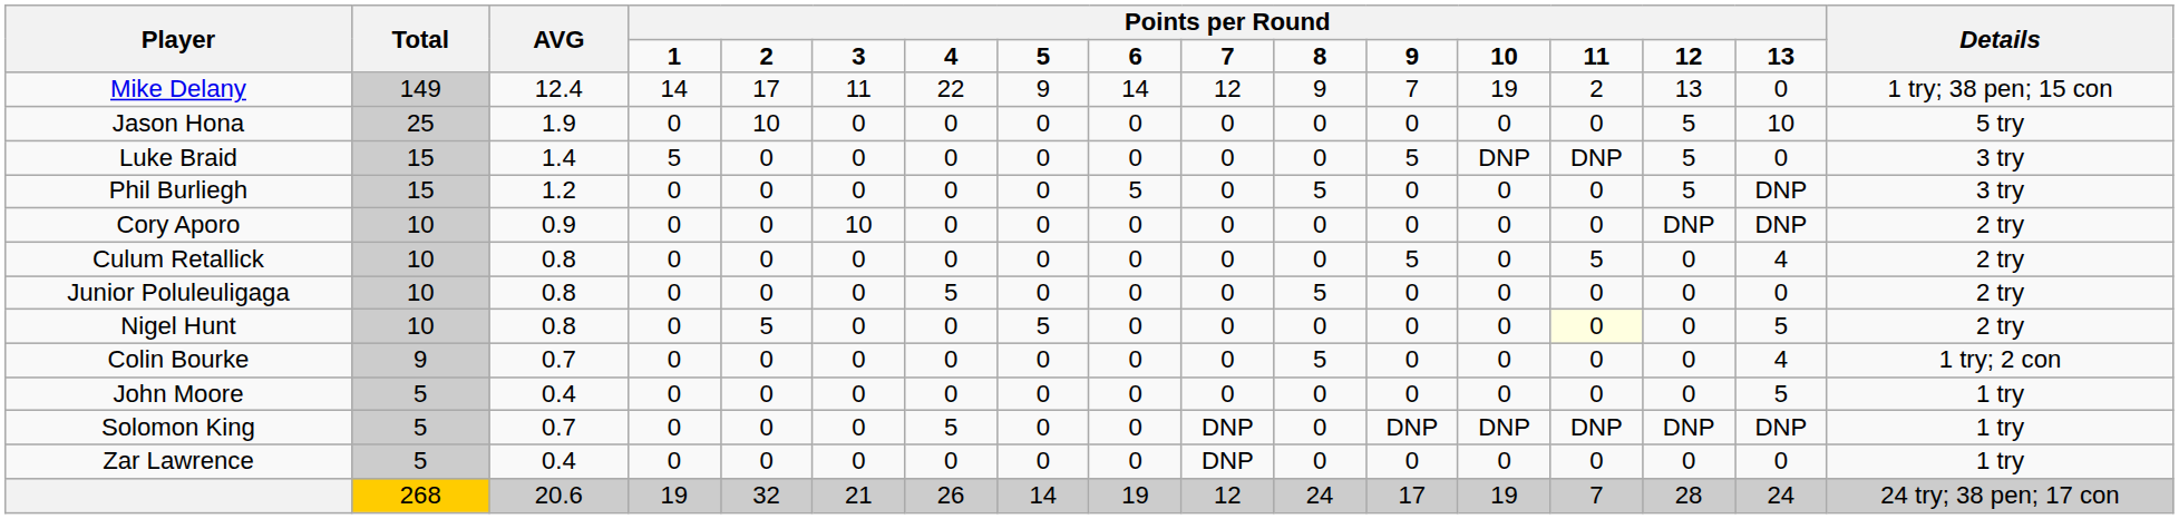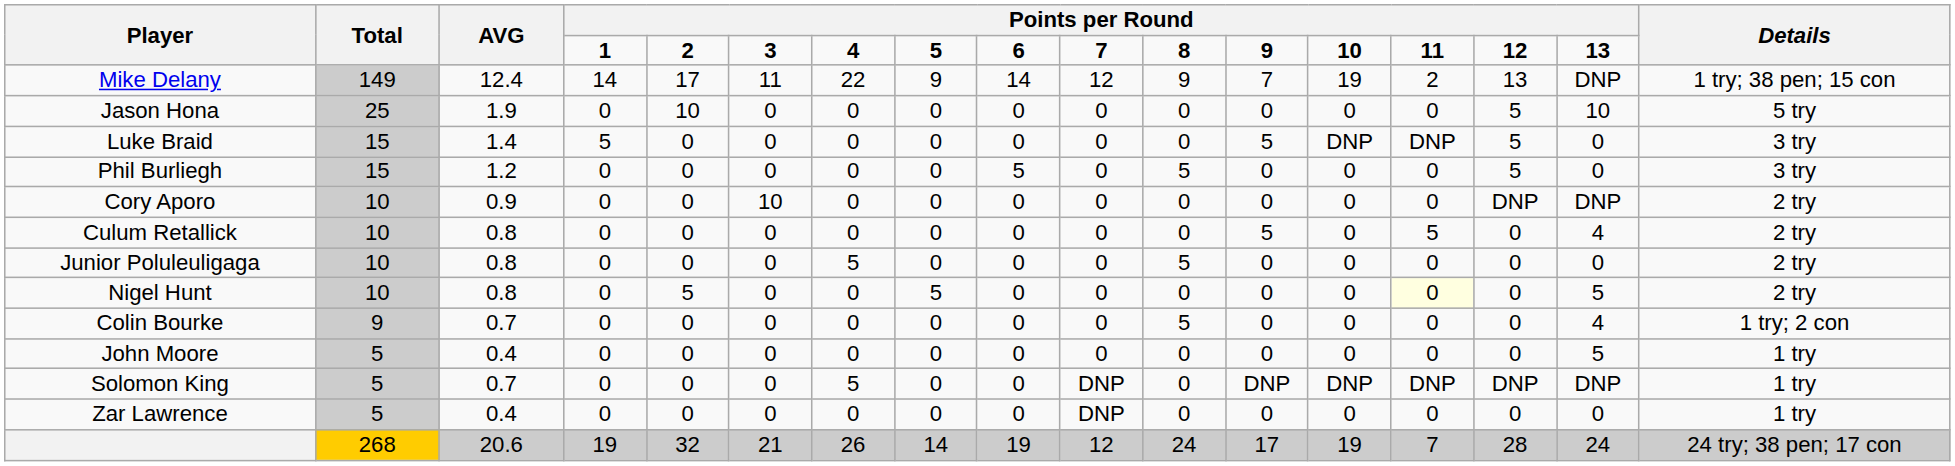Mike Delany | column 16: 0 -> DNP
Phil Burliegh | column 16: DNP -> 0
